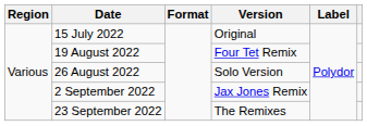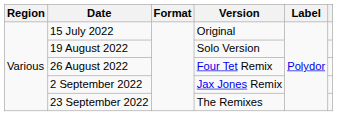19 August 2022 | Version: Four Tet Remix -> Solo Version
26 August 2022 | Version: Solo Version -> Four Tet Remix
